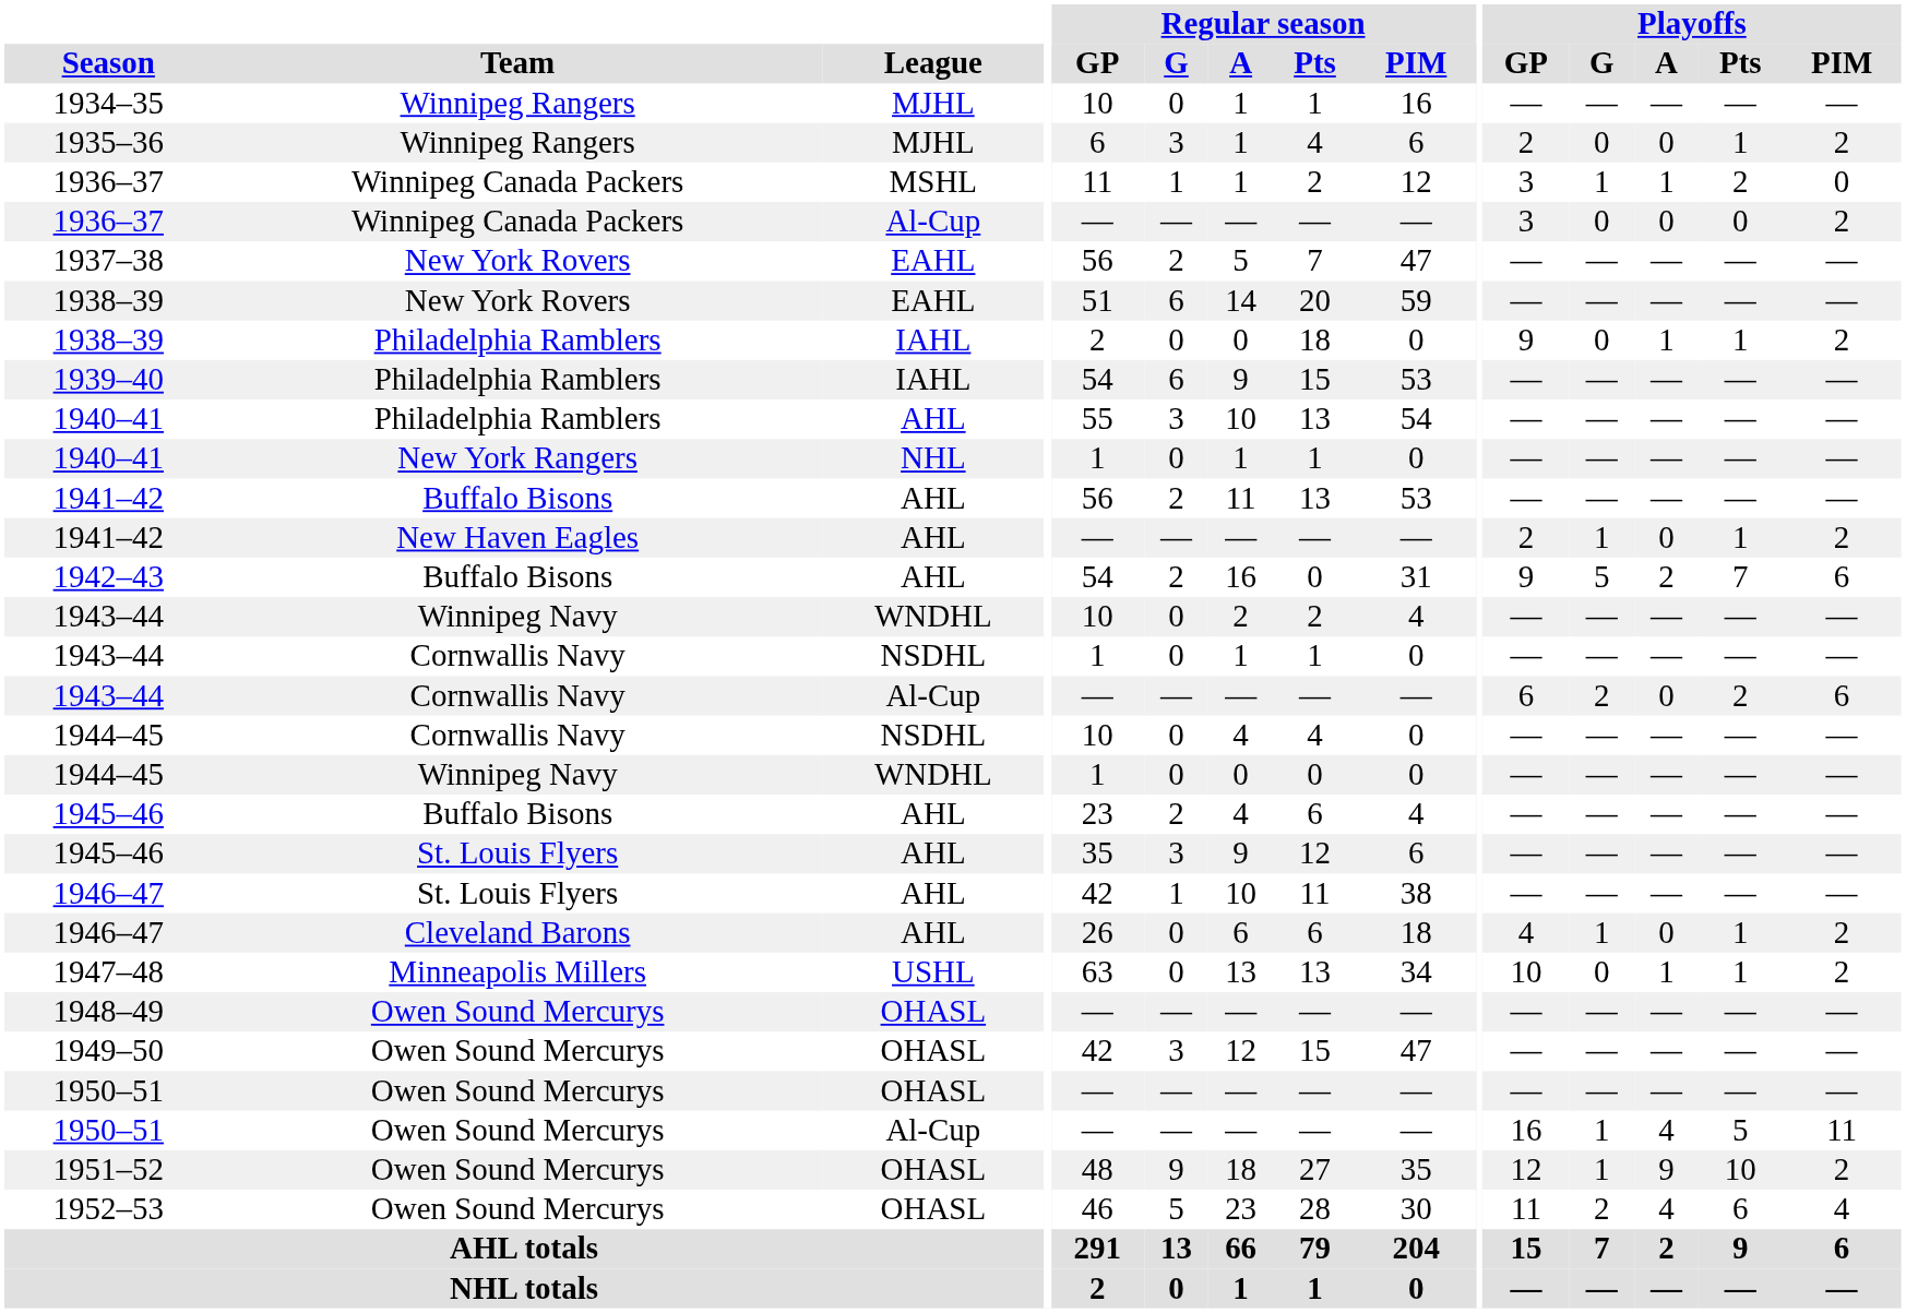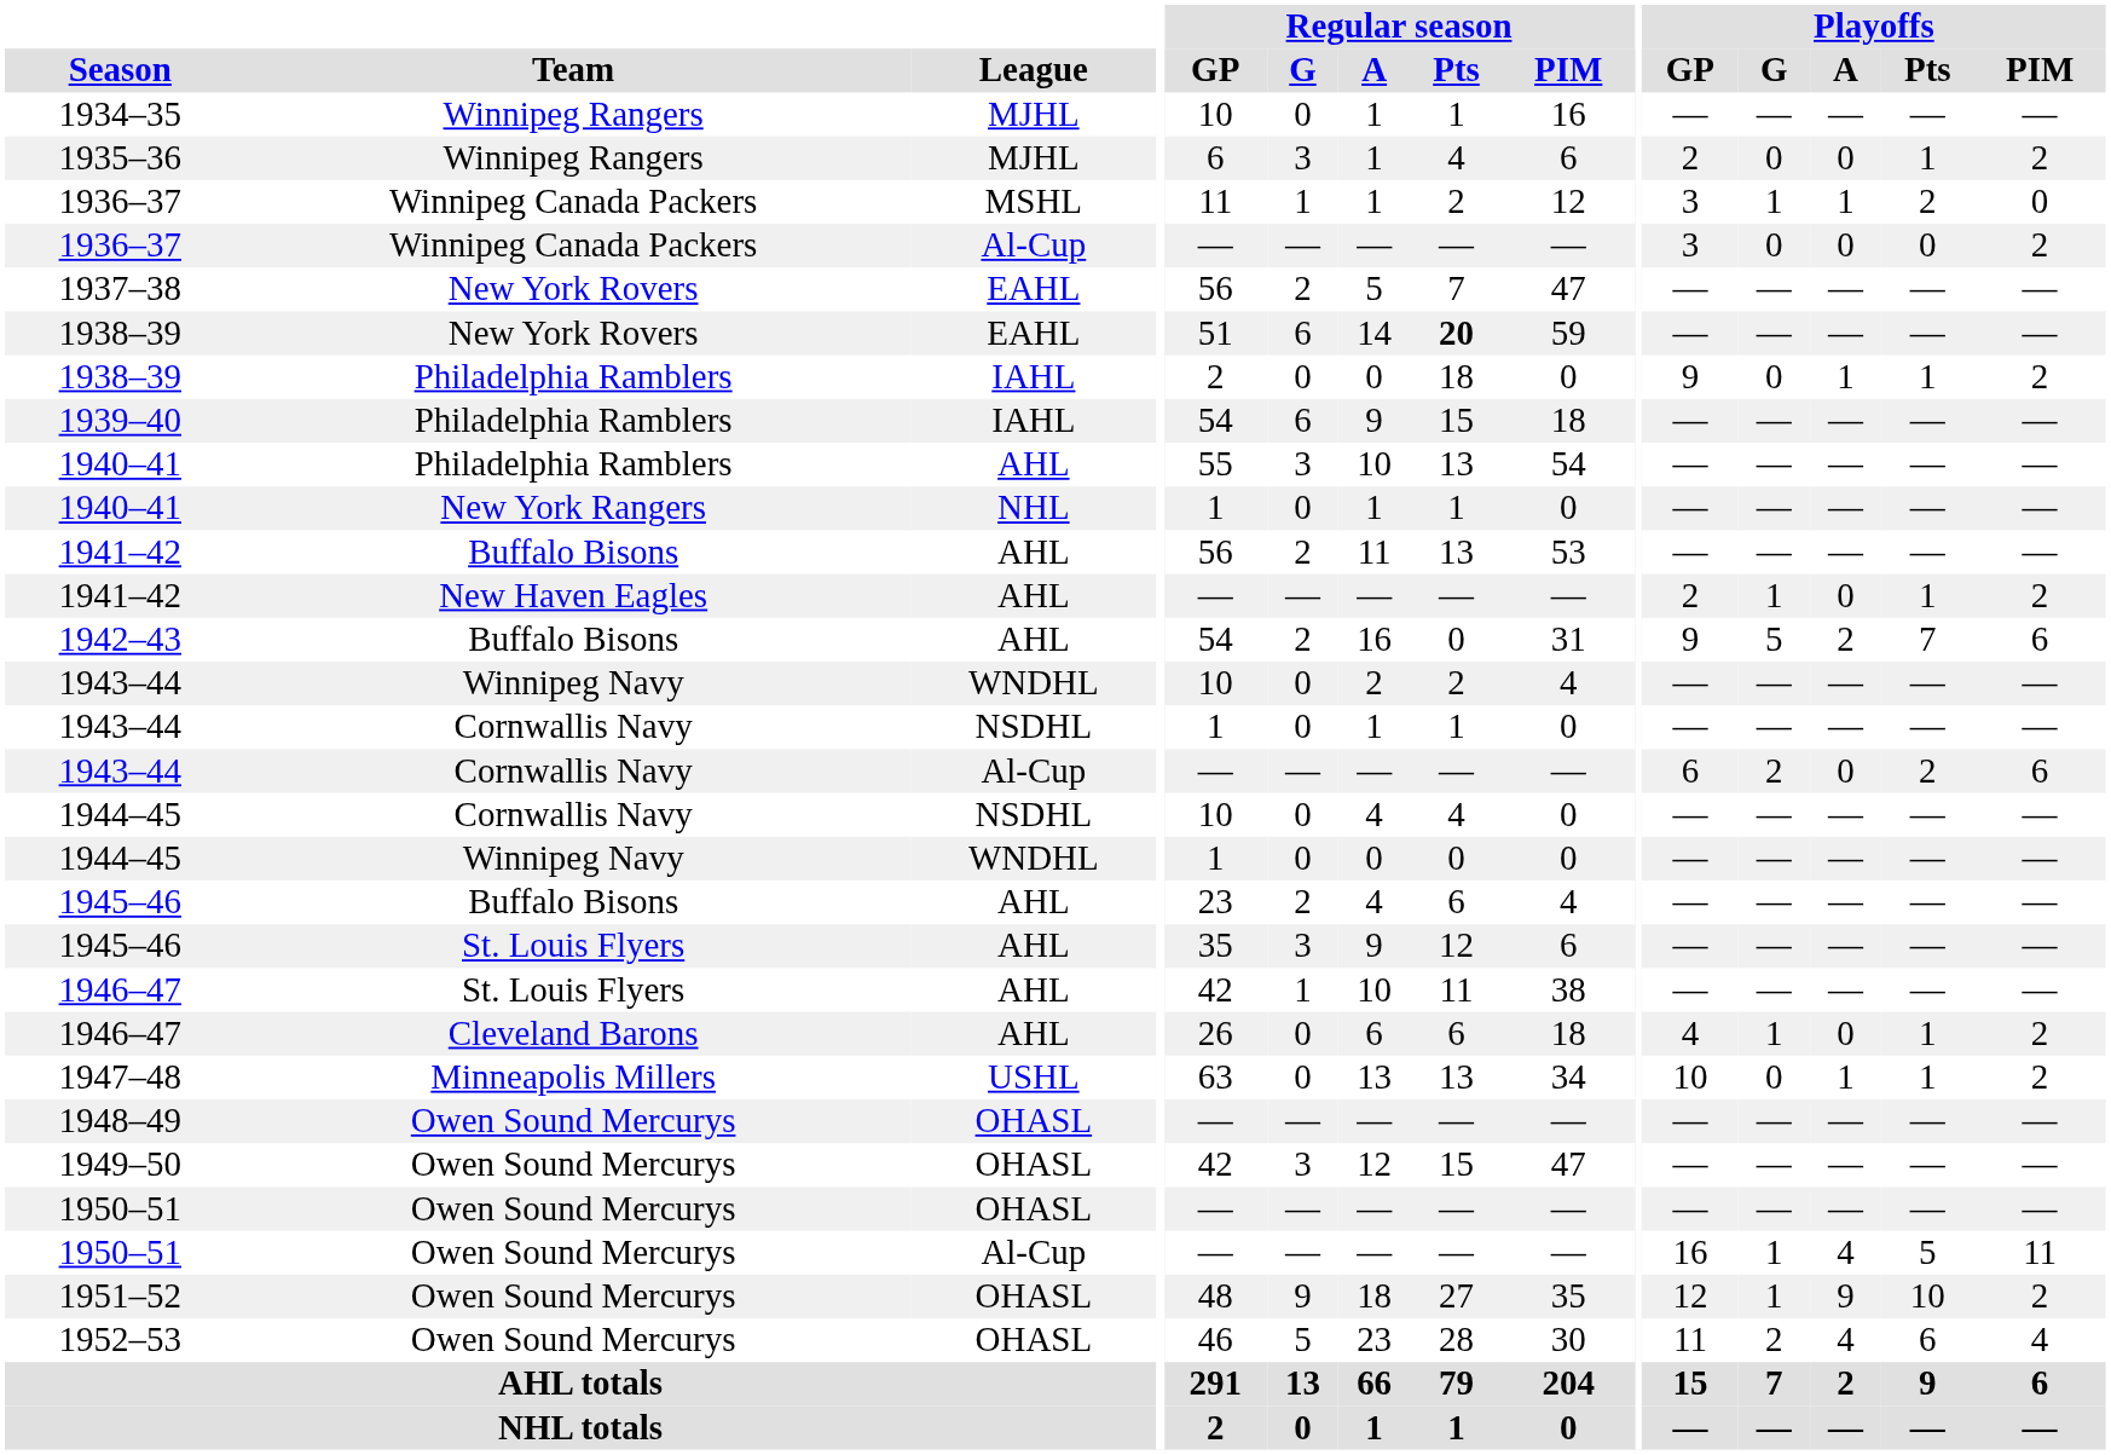1938–39 / New York Rovers | Regular season / Pts: normal -> bold
1939–40 | Regular season / PIM: 53 -> 18
